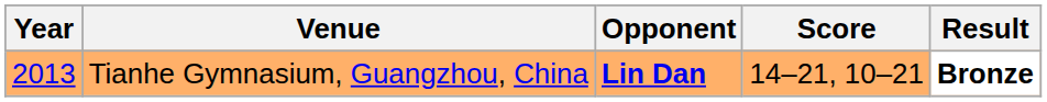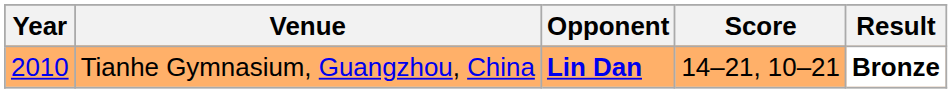Tianhe Gymnasium, Guangzhou, China | Year: 2013 -> 2010
